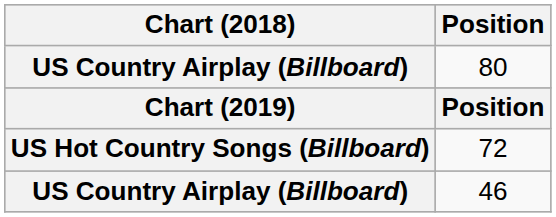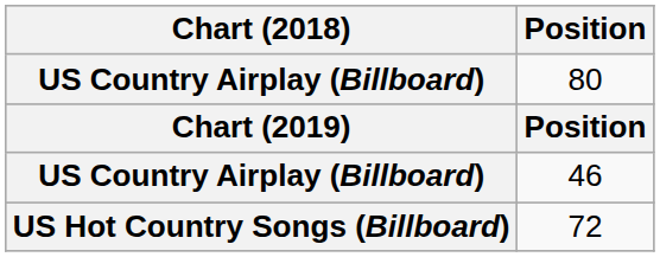rows swapped: 46 <-> 72
